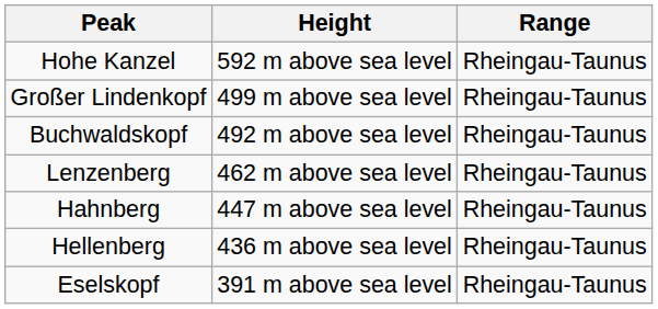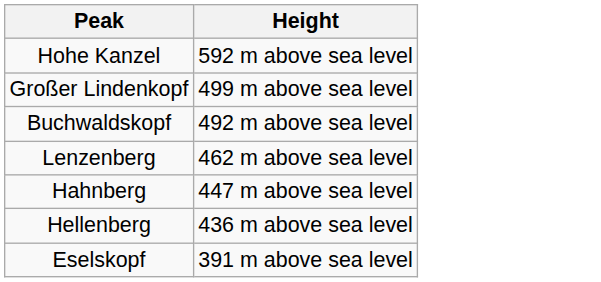- column: Range | Rheingau-Taunus | Rheingau-Taunus | Rheingau-Taunus | Rheingau-Taunus | Rheingau-Taunus | Rheingau-Taunus | Rheingau-Taunus
